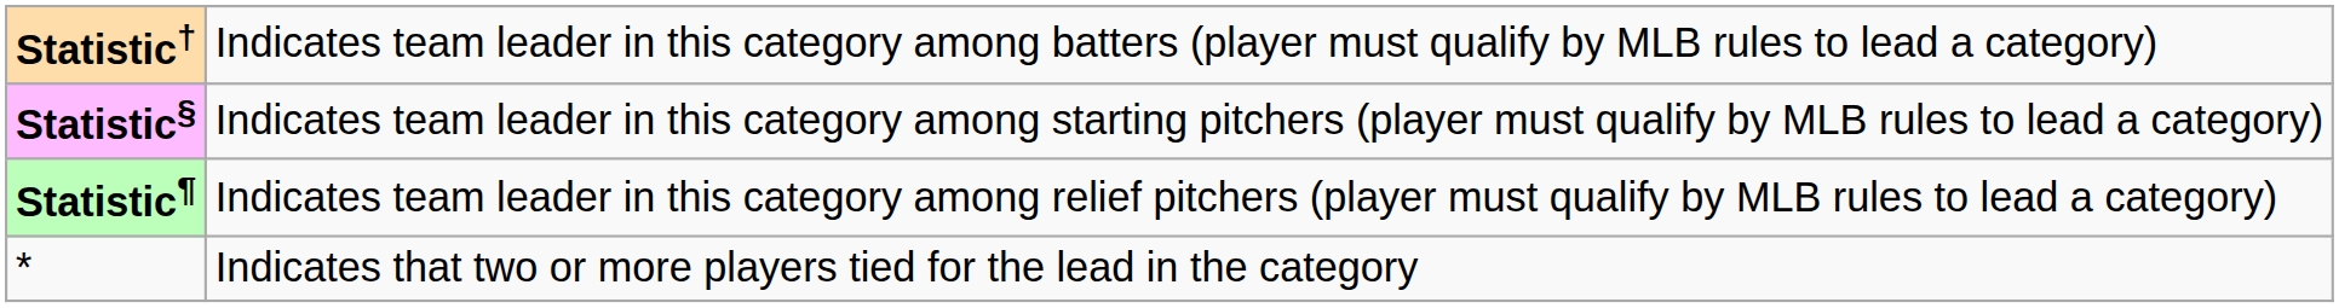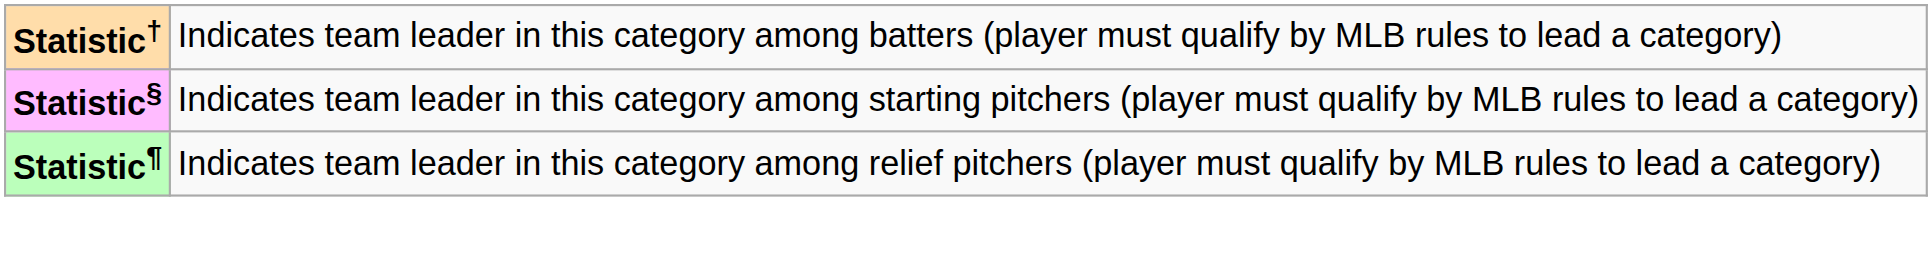- row: * | Indicates that two or more players tied for the lead in the category
